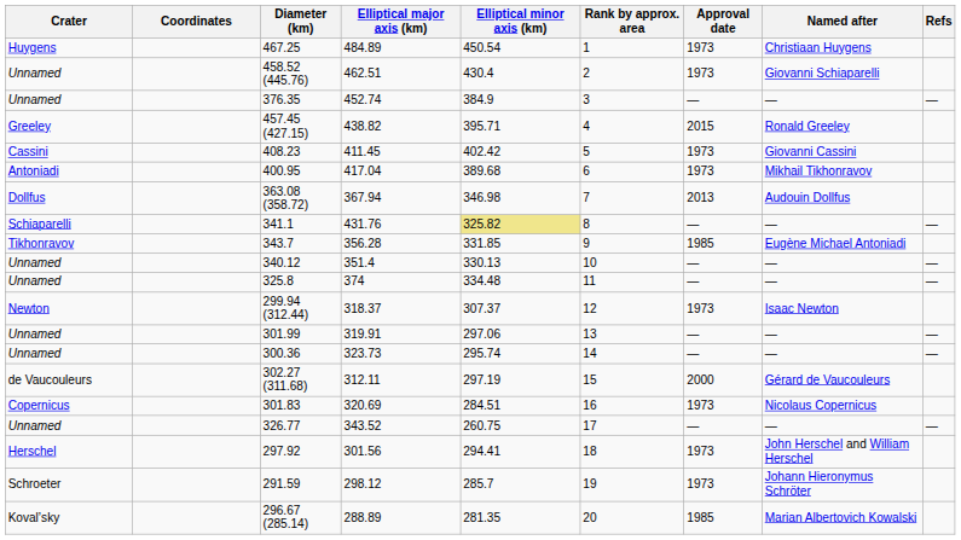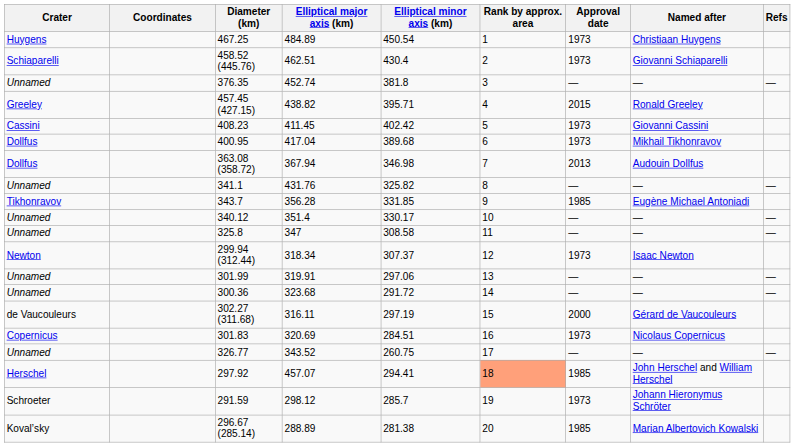458.52 (445.76) | Crater: Unnamed -> Schiaparelli
376.35 | Elliptical minor axis (km): 384.9 -> 381.8
400.95 | Crater: Antoniadi -> Dollfus
341.1 | Crater: Schiaparelli -> Unnamed
341.1 | Elliptical minor axis (km): khaki background -> no background
340.12 | Elliptical minor axis (km): 330.13 -> 330.17
325.8 | Elliptical major axis (km): 374 -> 347
325.8 | Elliptical minor axis (km): 334.48 -> 308.58
299.94 (312.44) | Elliptical major axis (km): 318.37 -> 318.34
300.36 | Elliptical major axis (km): 323.73 -> 323.68
300.36 | Elliptical minor axis (km): 295.74 -> 291.72
302.27 (311.68) | Elliptical major axis (km): 312.11 -> 316.11
297.92 | Elliptical major axis (km): 301.56 -> 457.07
297.92 | Rank by approx. area: no background -> lightsalmon background
297.92 | Approval date: 1973 -> 1985
296.67 (285.14) | Elliptical minor axis (km): 281.35 -> 281.38
